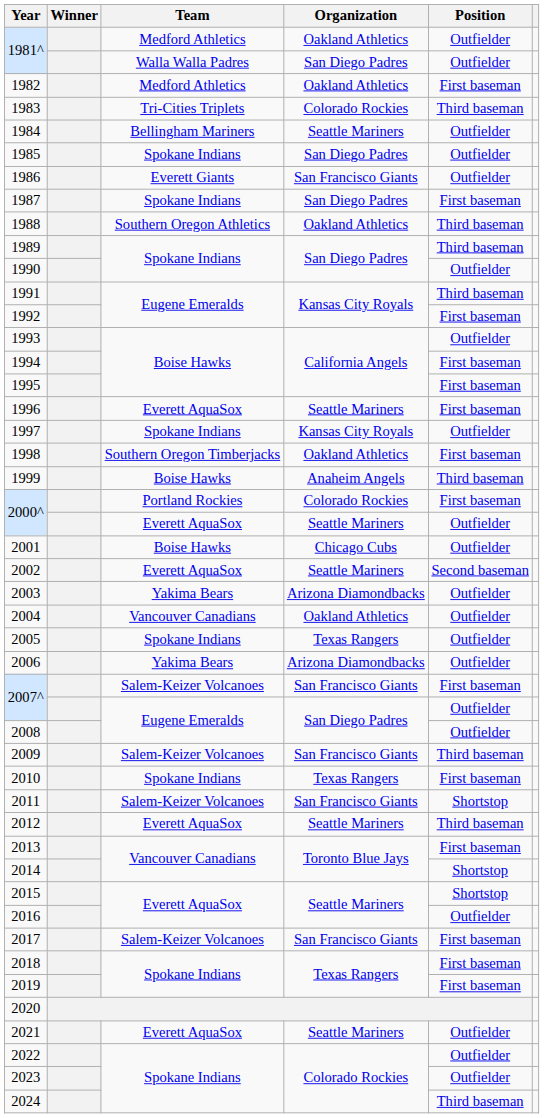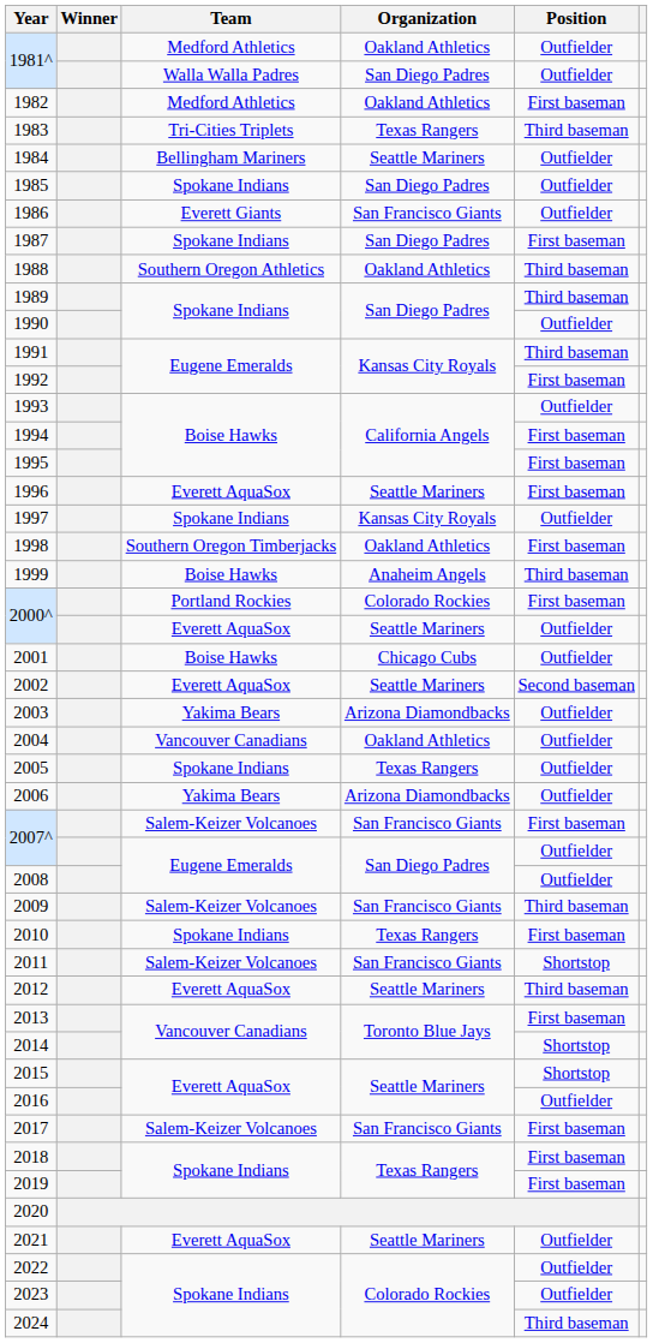1983 | Organization: Colorado Rockies -> Texas Rangers
